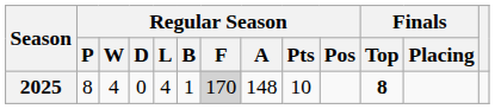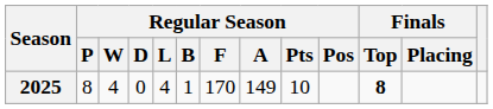2025 | Regular Season / F: lightgrey background -> no background
2025 | Regular Season / A: 148 -> 149
